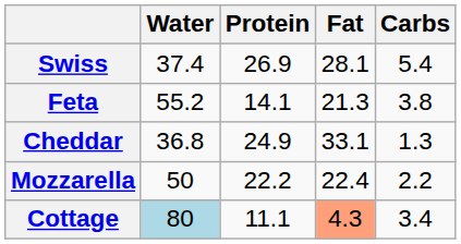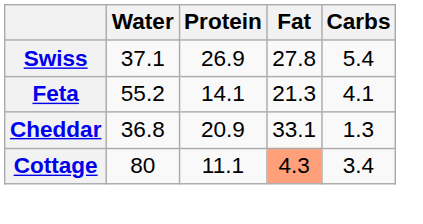Swiss | Water: 37.4 -> 37.1
Swiss | Fat: 28.1 -> 27.8
Feta | Carbs: 3.8 -> 4.1
Cheddar | Protein: 24.9 -> 20.9
- row: Mozzarella | 50 | 22.2 | 22.4 | 2.2
Cottage | Water: lightblue background -> no background
